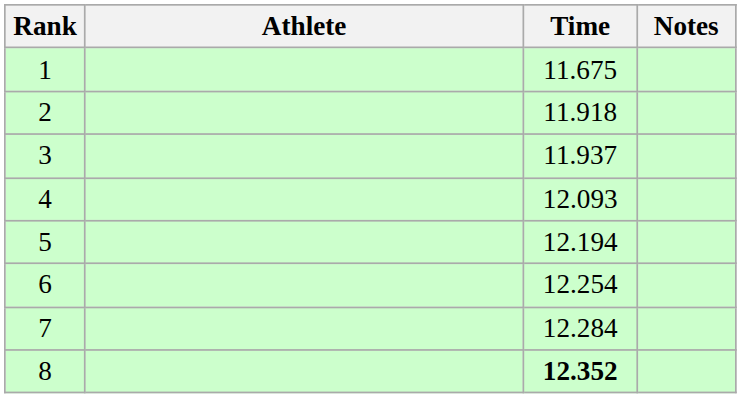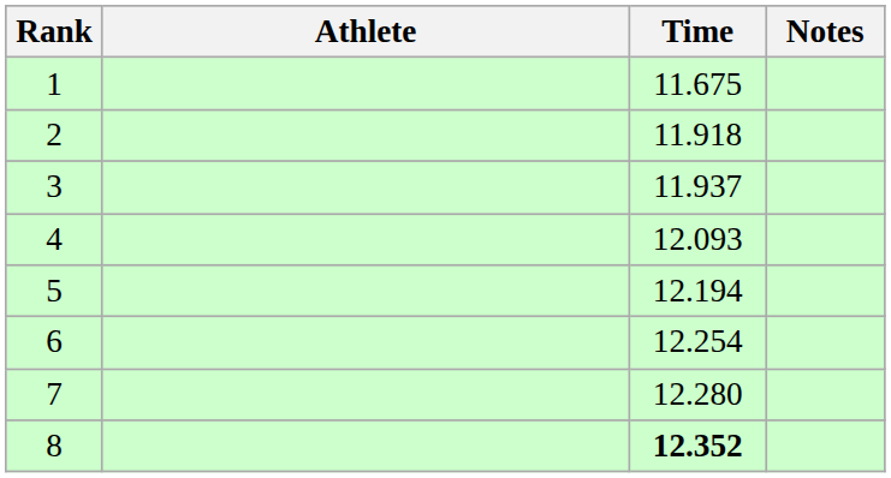7 | Time: 12.284 -> 12.280
